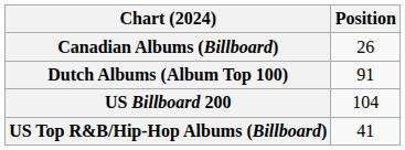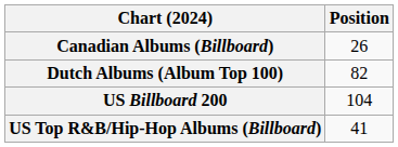Dutch Albums (Album Top 100) | Position: 91 -> 82
